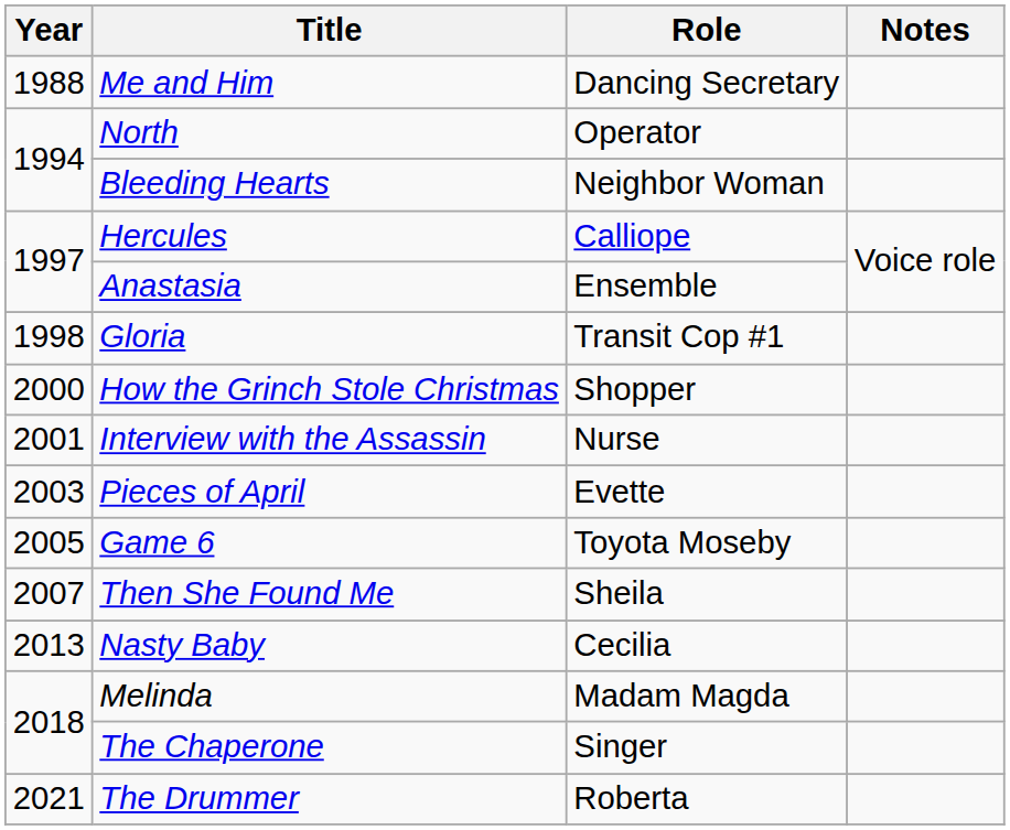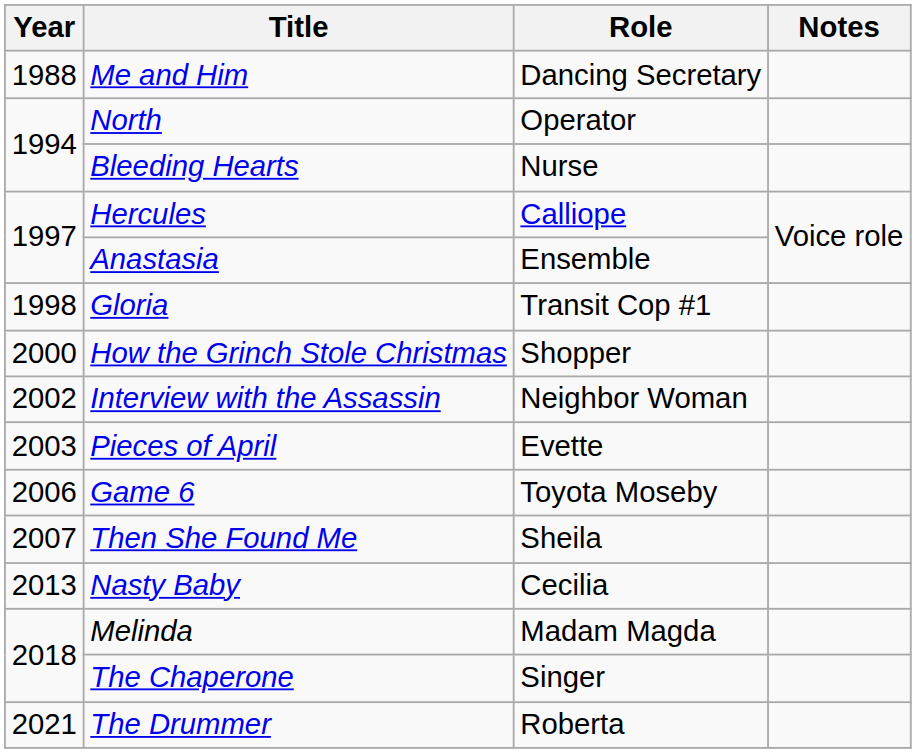Bleeding Hearts | Role: Neighbor Woman -> Nurse
Interview with the Assassin | Year: 2001 -> 2002
Interview with the Assassin | Role: Nurse -> Neighbor Woman
Game 6 | Year: 2005 -> 2006
